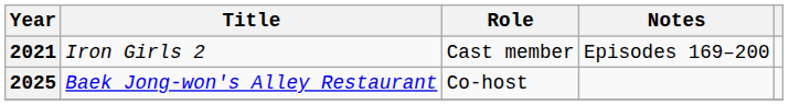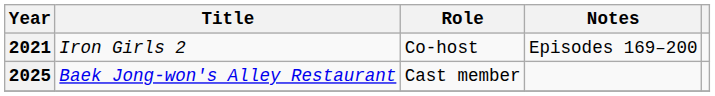2021 | Role: Cast member -> Co-host
2025 | Role: Co-host -> Cast member
